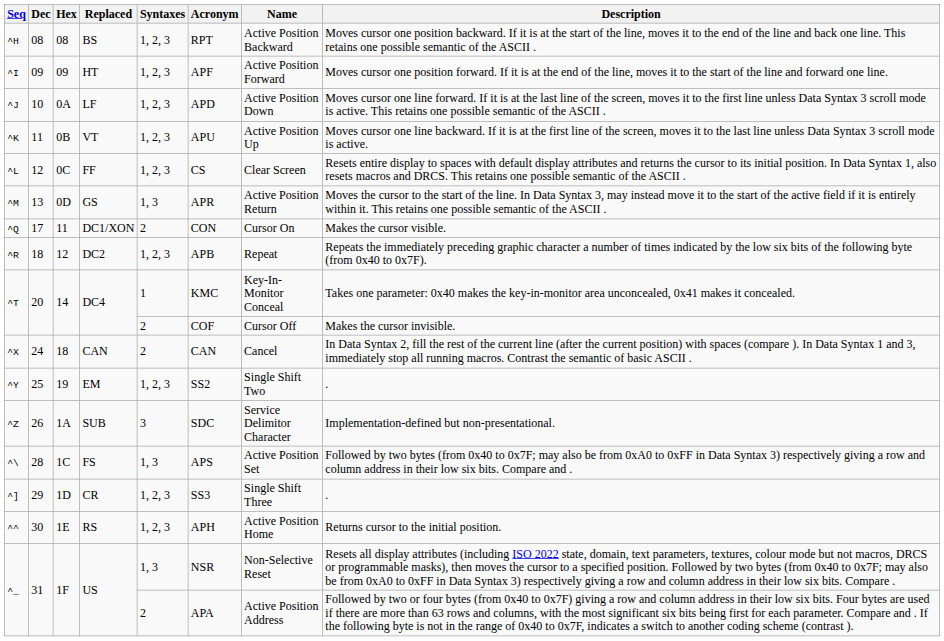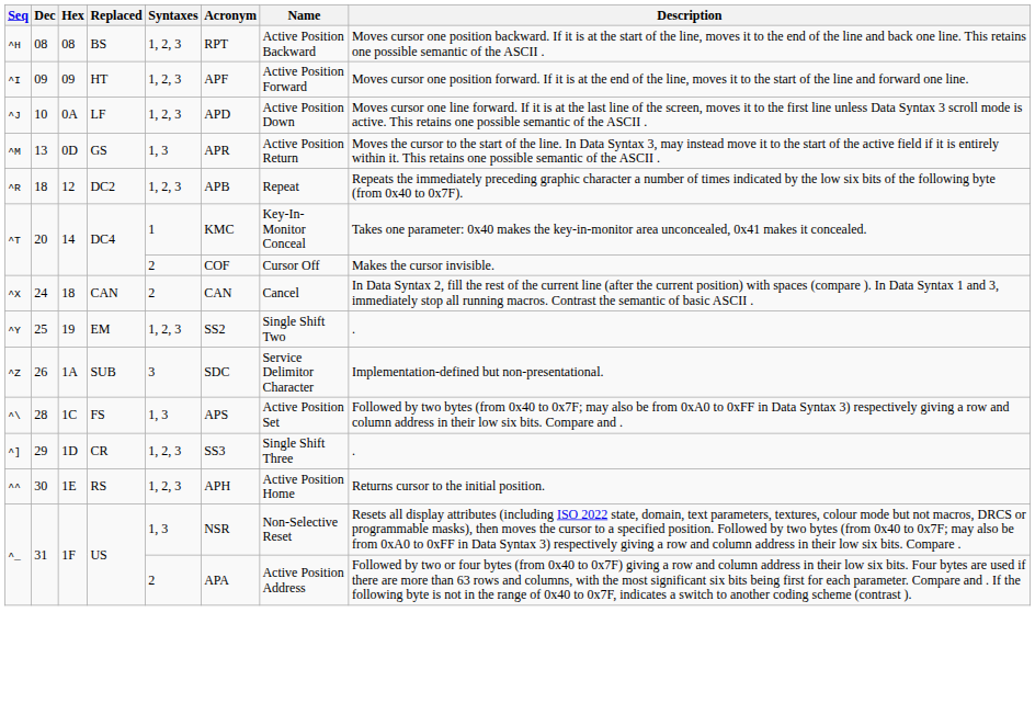- row: ^K | 11 | 0B | VT | 1, 2, 3 | APU | Active Position Up | Moves cursor one line backward. If it is at the first line of the screen, moves it to the last line unless Data Syntax 3 scroll mode is active.
- row: ^L | 12 | 0C | FF | 1, 2, 3 | CS | Clear Screen | Resets entire display to spaces with default display attributes and returns the cursor to its initial position. In Data Syntax 1, also resets macros and DRCS. This retains one possible semantic of the ASCII .
- row: ^Q | 17 | 11 | DC1/XON | 2 | CON | Cursor On | Makes the cursor visible.
